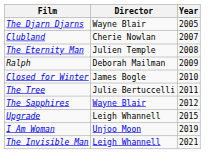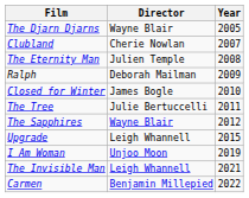+ row: Carmen | Benjamin Millepied | 2022
